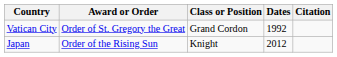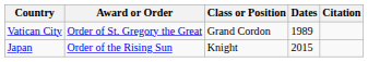Vatican City | Dates: 1992 -> 1989
Japan | Dates: 2012 -> 2015
